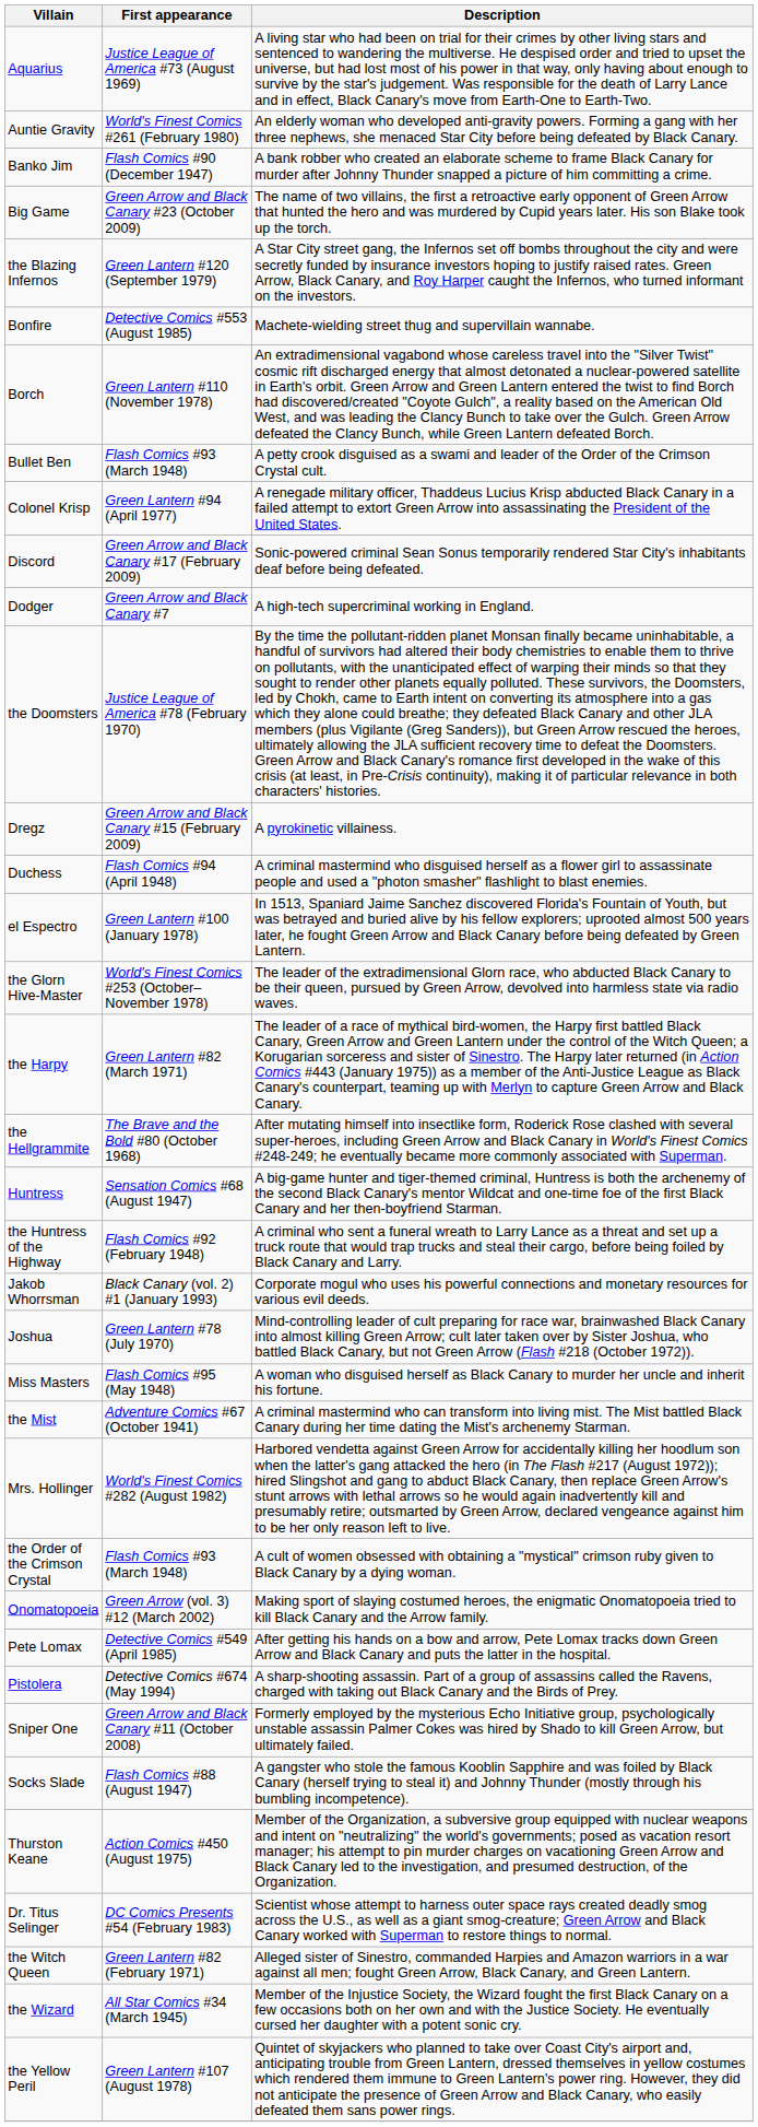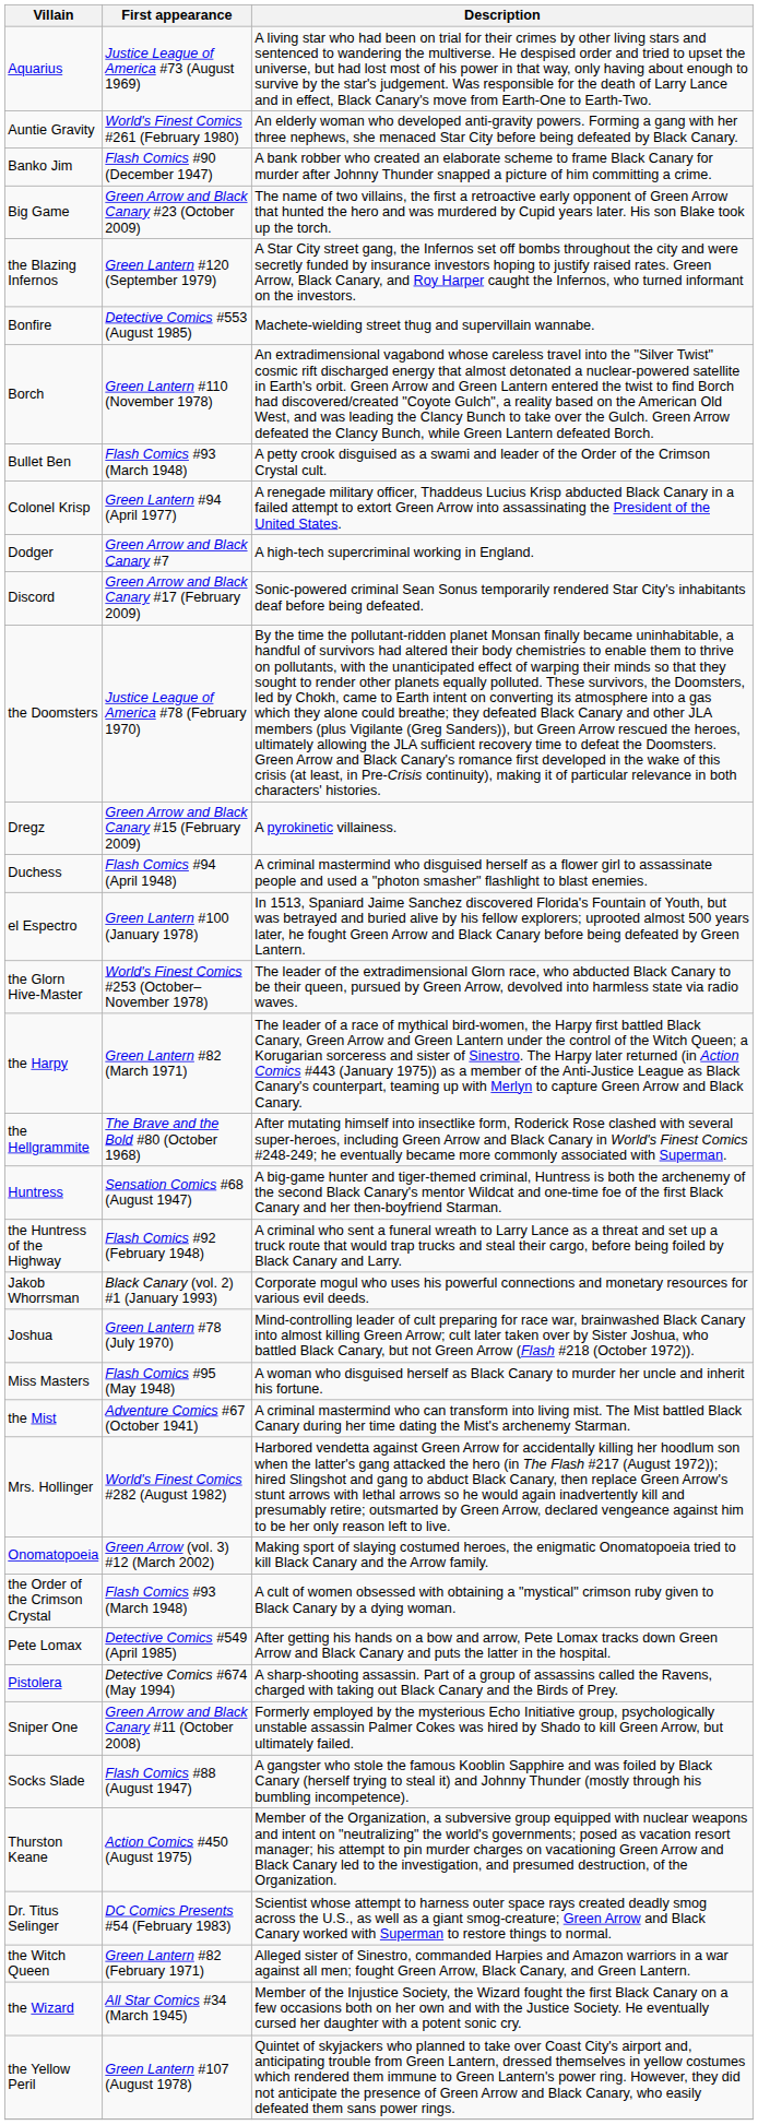rows swapped: Discord <-> Dodger
rows swapped: Onomatopoeia <-> the Order of the Crimson Crystal
